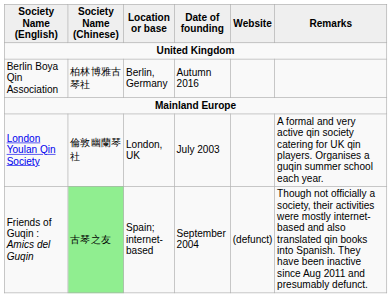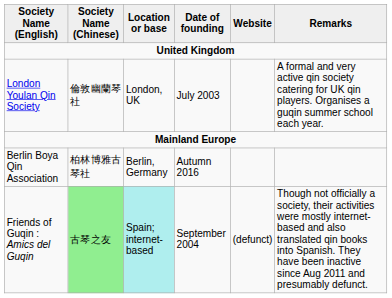rows swapped: London Youlan Qin Society <-> Berlin Boya Qin Association
Friends of Guqin : Amics del Guqin | Location or base: no background -> paleturquoise background
